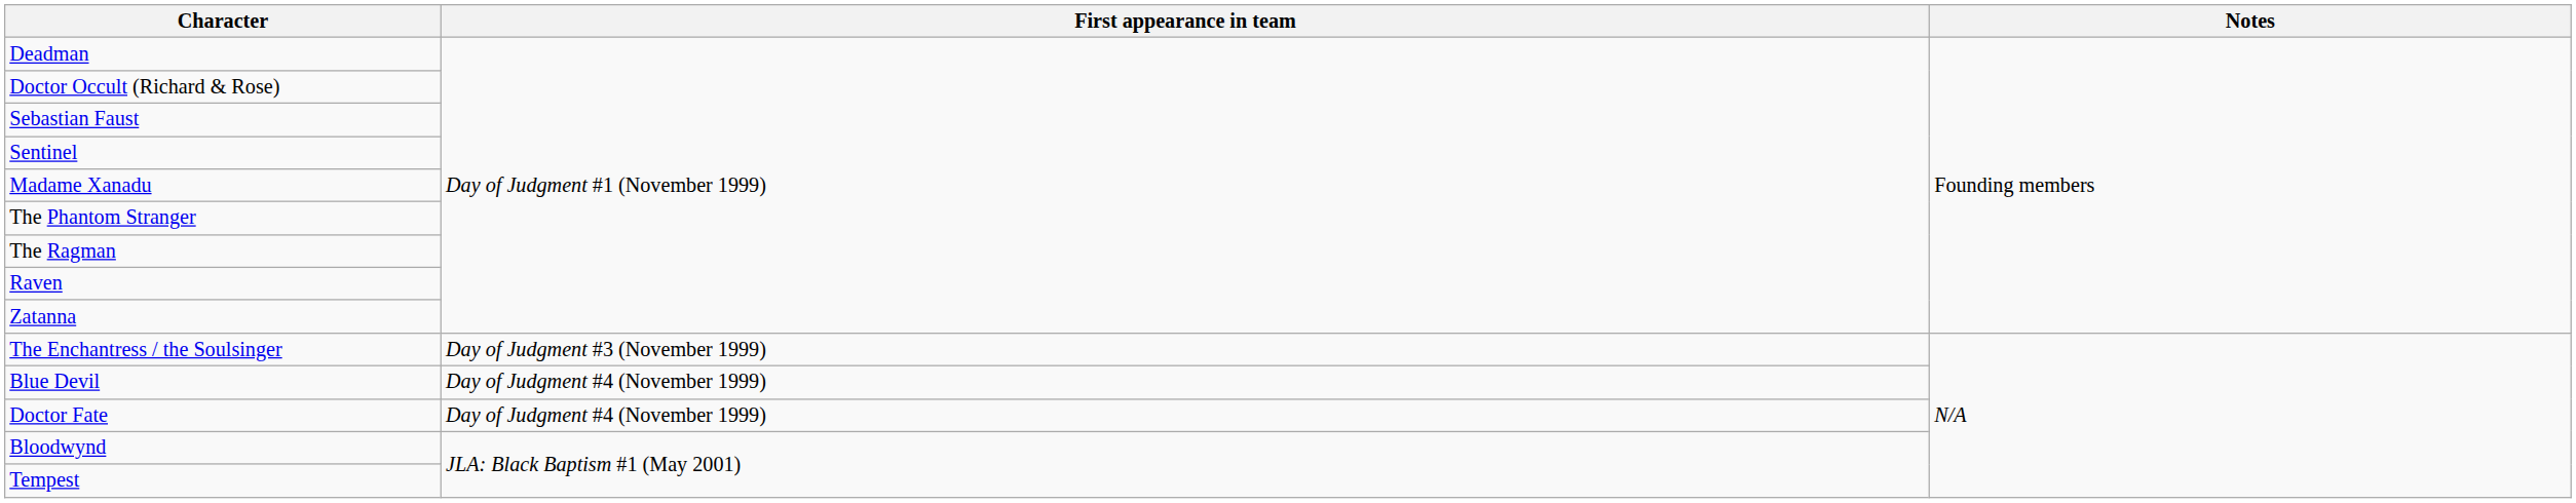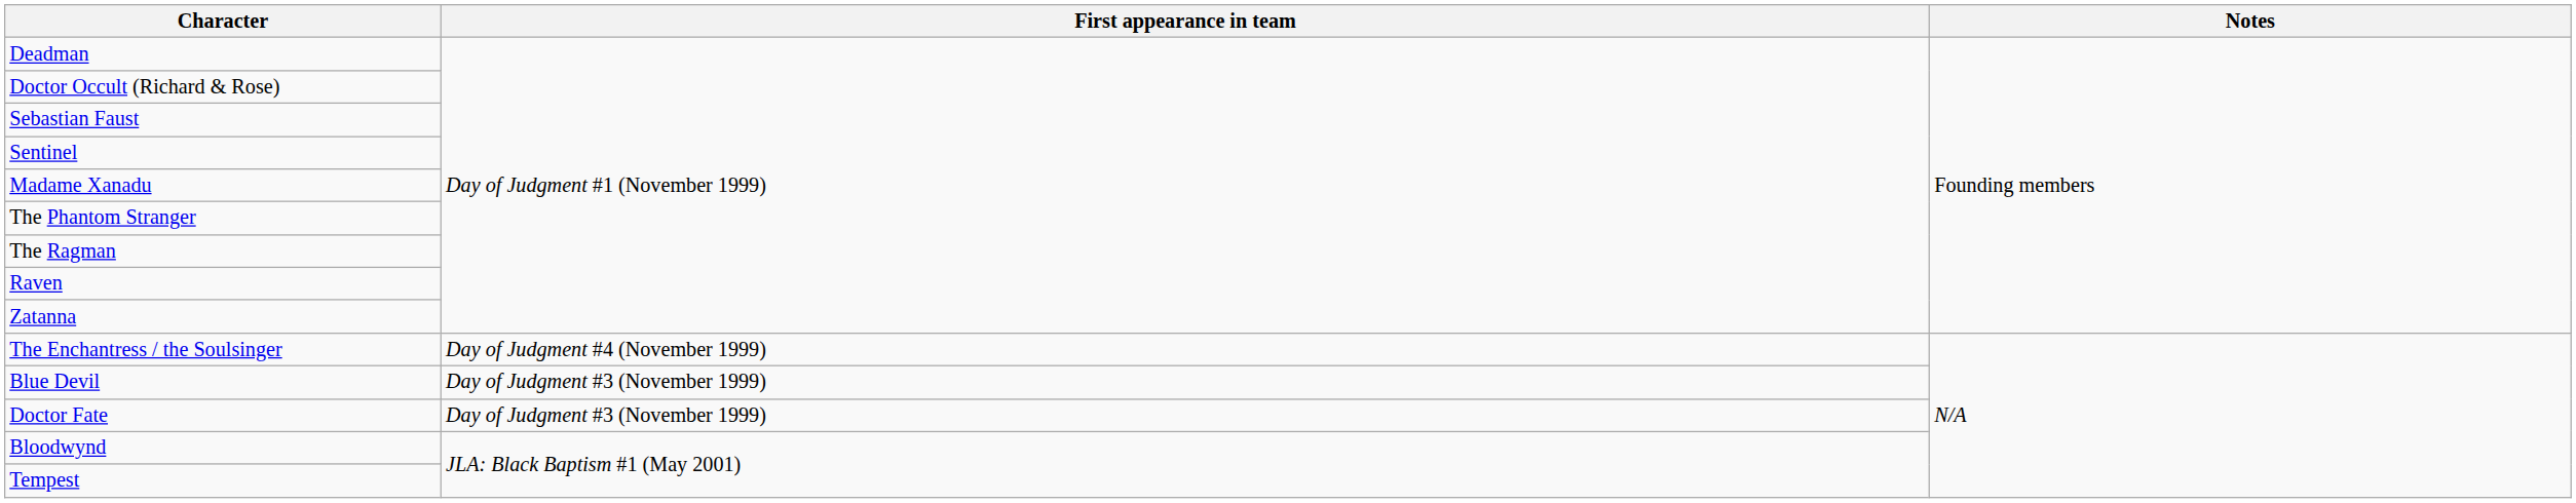The Enchantress / the Soulsinger | First appearance in team: Day of Judgment #3 (November 1999) -> Day of Judgment #4 (November 1999)
Blue Devil | First appearance in team: Day of Judgment #4 (November 1999) -> Day of Judgment #3 (November 1999)
Doctor Fate | First appearance in team: Day of Judgment #4 (November 1999) -> Day of Judgment #3 (November 1999)
